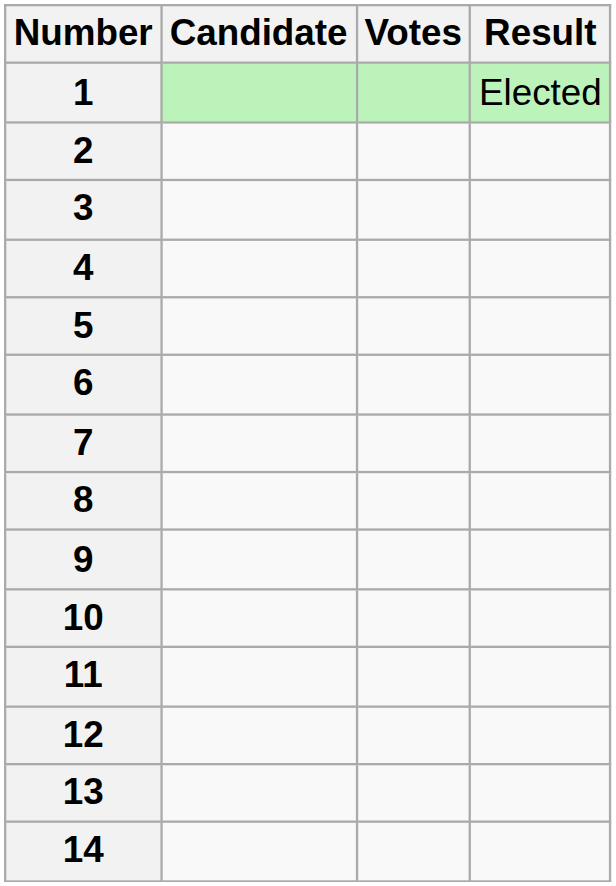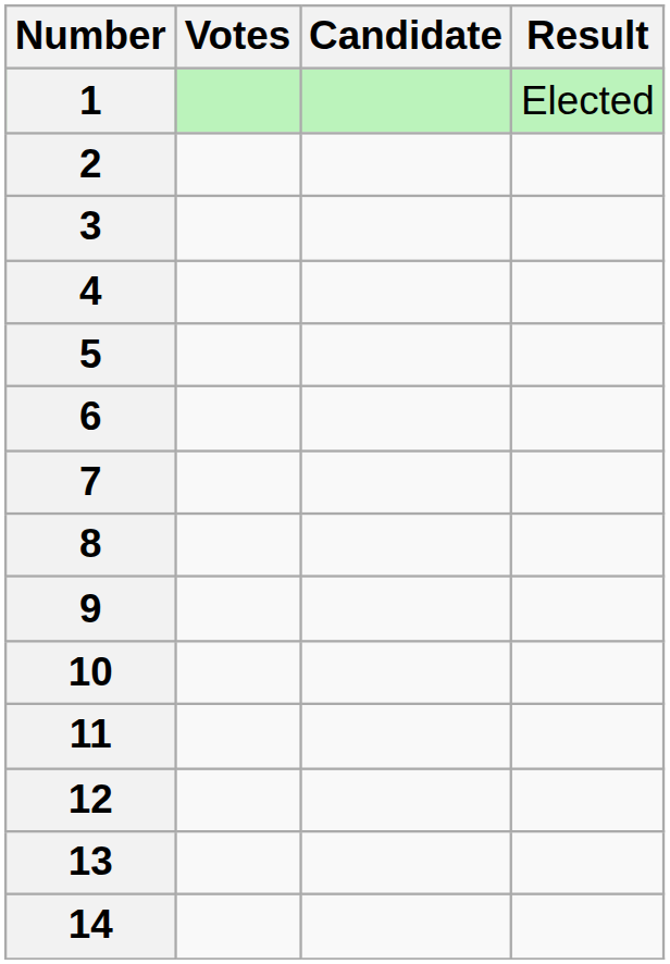columns swapped: Candidate <-> Votes
